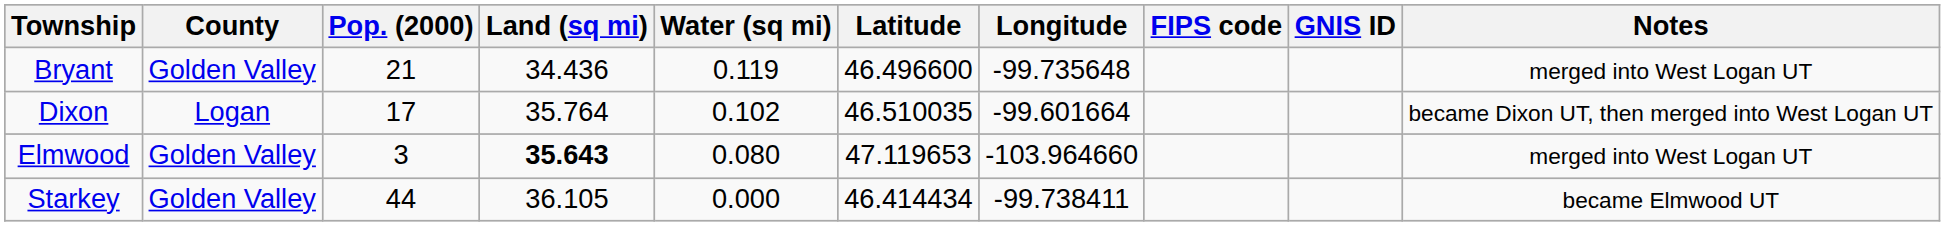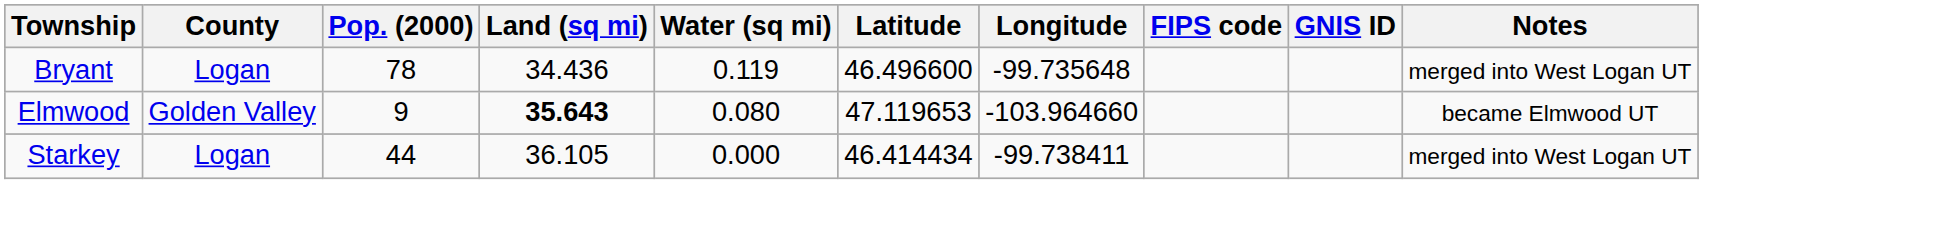Bryant | County: Golden Valley -> Logan
Bryant | Pop. (2000): 21 -> 78
- row: Dixon | Logan | 17 | 35.764 | 0.102 | 46.510035 | -99.601664 | became Dixon UT, then merged into West Logan UT
Elmwood | Pop. (2000): 3 -> 9
Elmwood | Notes: merged into West Logan UT -> became Elmwood UT
Starkey | County: Golden Valley -> Logan
Starkey | Notes: became Elmwood UT -> merged into West Logan UT
